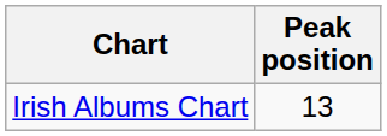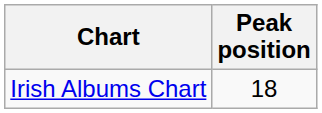Irish Albums Chart | Peak position: 13 -> 18
